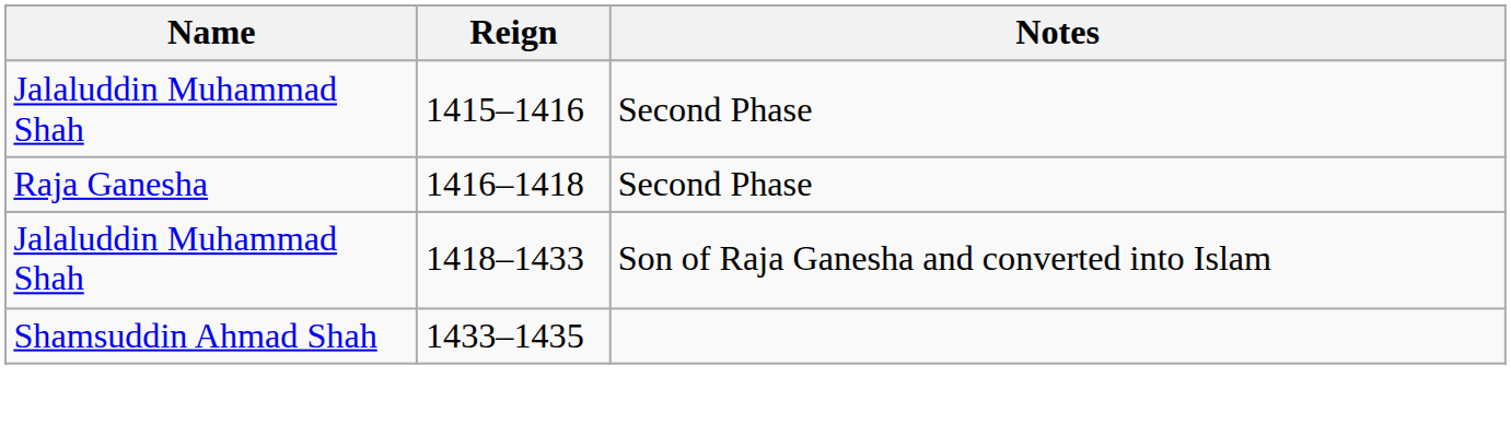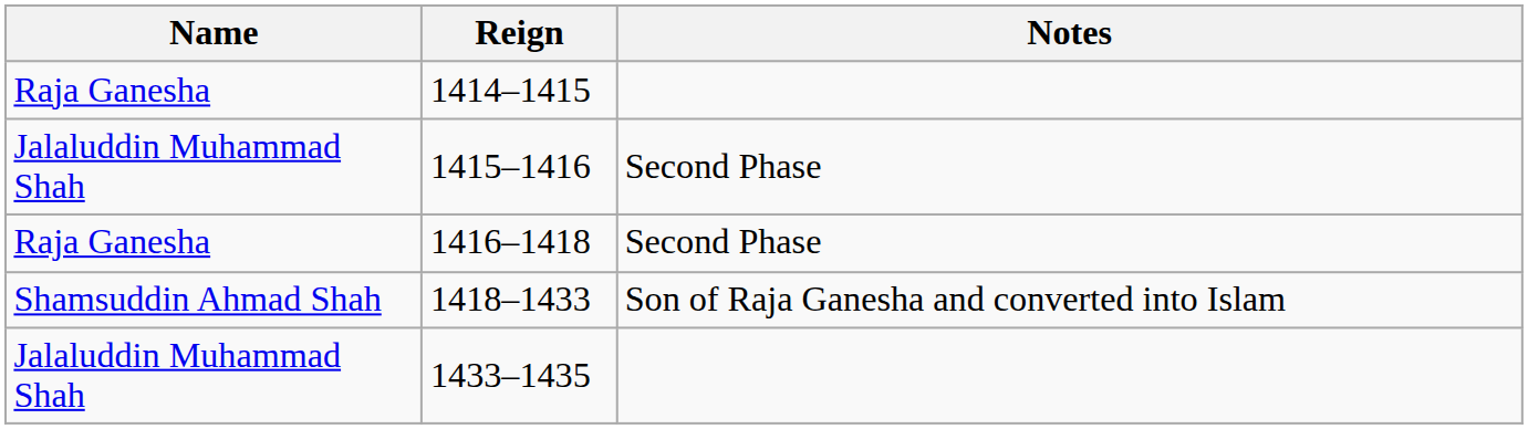+ row: Raja Ganesha | 1414–1415
1418–1433 | Name: Jalaluddin Muhammad Shah -> Shamsuddin Ahmad Shah
1433–1435 | Name: Shamsuddin Ahmad Shah -> Jalaluddin Muhammad Shah
